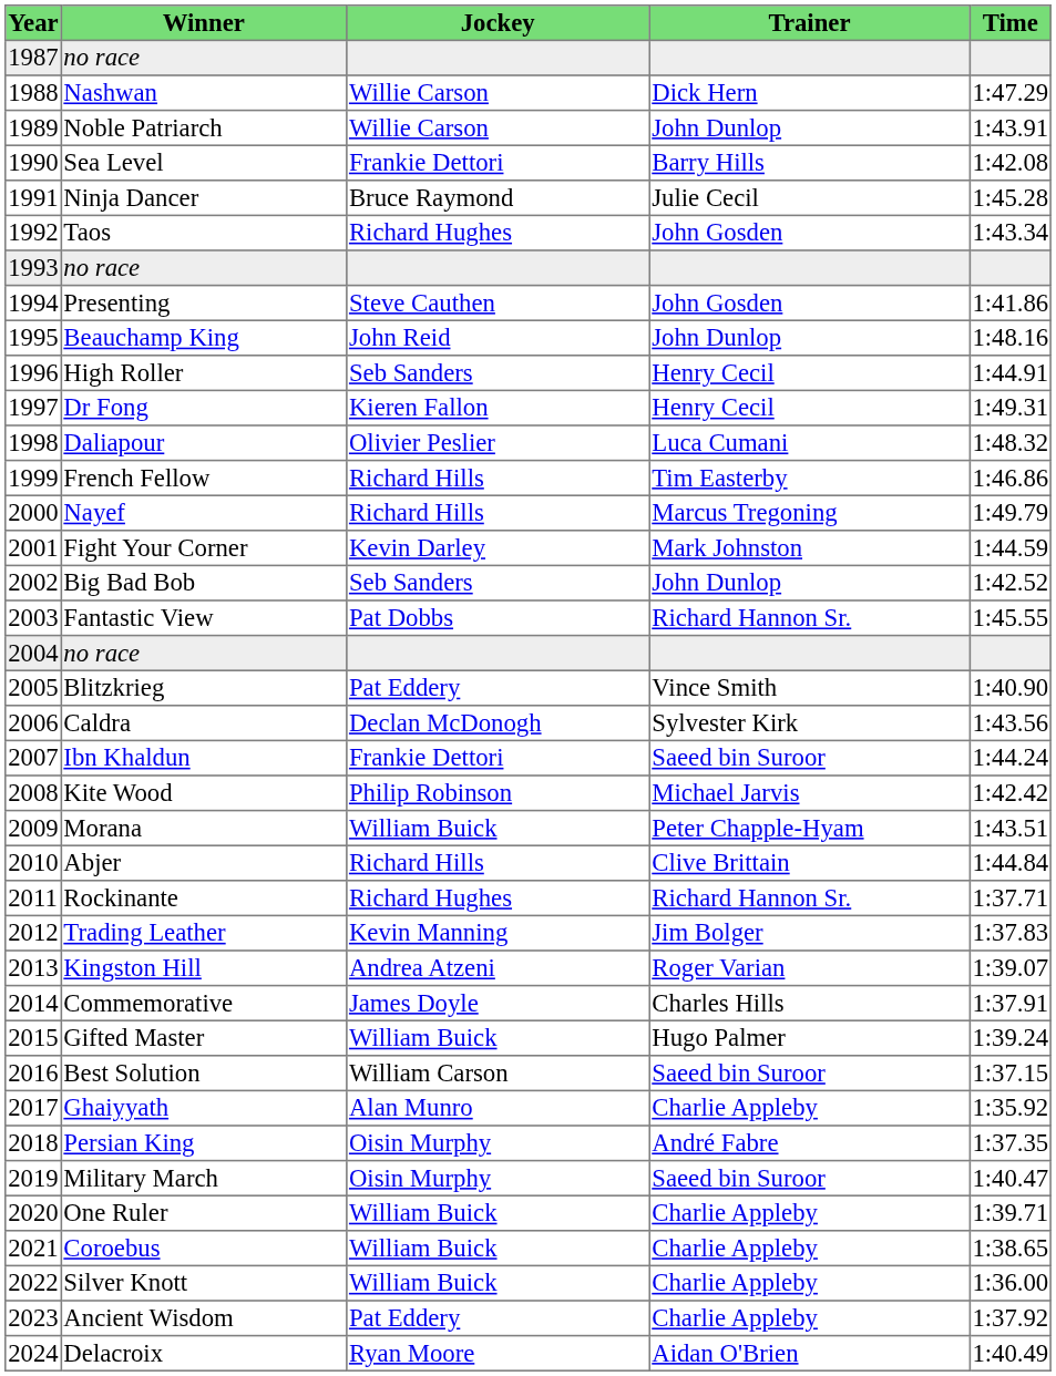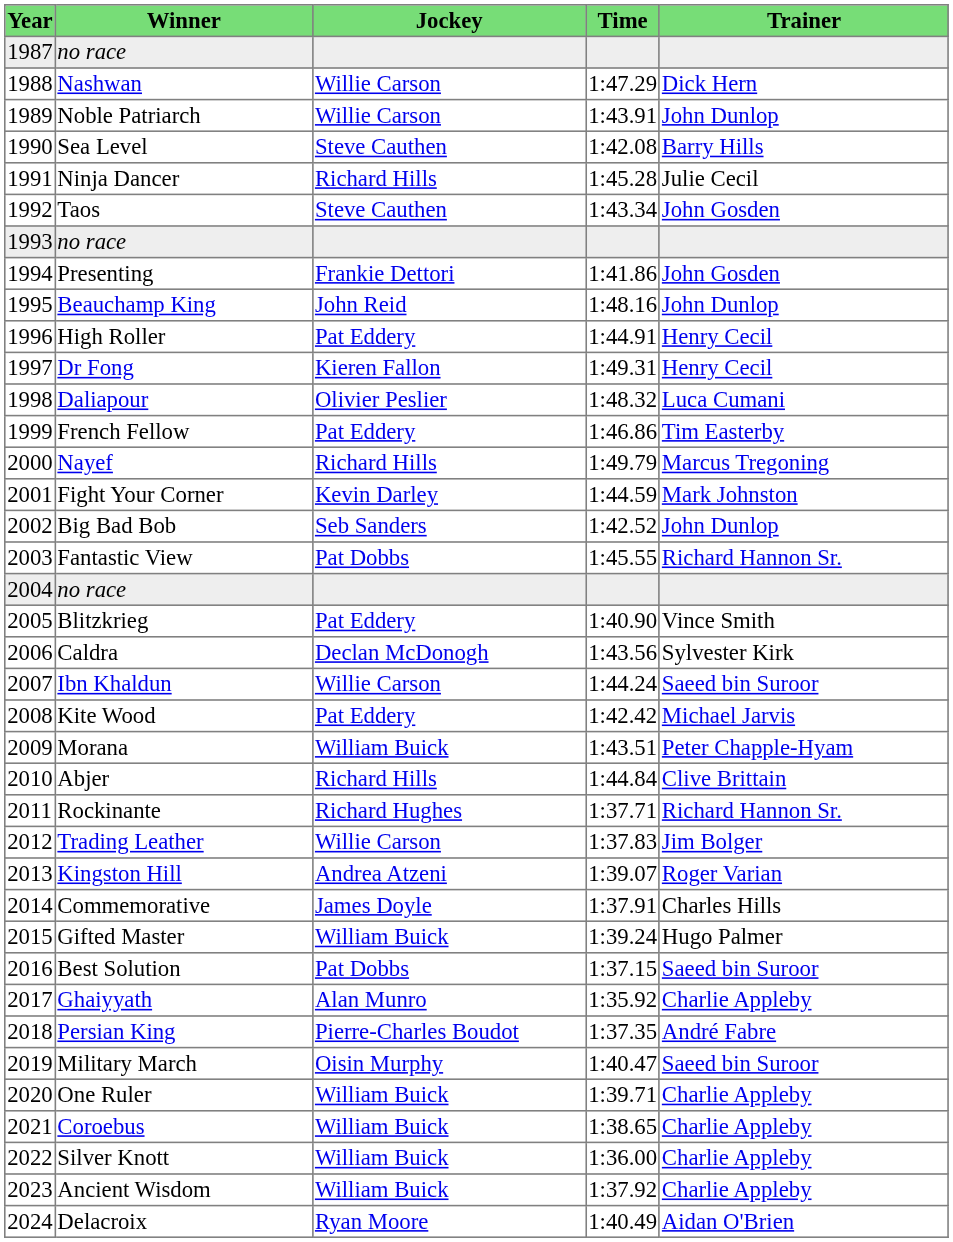columns swapped: Trainer <-> Time
Sea Level | Jockey: Frankie Dettori -> Steve Cauthen
Ninja Dancer | Jockey: Bruce Raymond -> Richard Hills
Taos | Jockey: Richard Hughes -> Steve Cauthen
Presenting | Jockey: Steve Cauthen -> Frankie Dettori
High Roller | Jockey: Seb Sanders -> Pat Eddery
French Fellow | Jockey: Richard Hills -> Pat Eddery
Ibn Khaldun | Jockey: Frankie Dettori -> Willie Carson
Kite Wood | Jockey: Philip Robinson -> Pat Eddery
Trading Leather | Jockey: Kevin Manning -> Willie Carson
Best Solution | Jockey: William Carson -> Pat Dobbs
Persian King | Jockey: Oisin Murphy -> Pierre-Charles Boudot
Ancient Wisdom | Jockey: Pat Eddery -> William Buick
